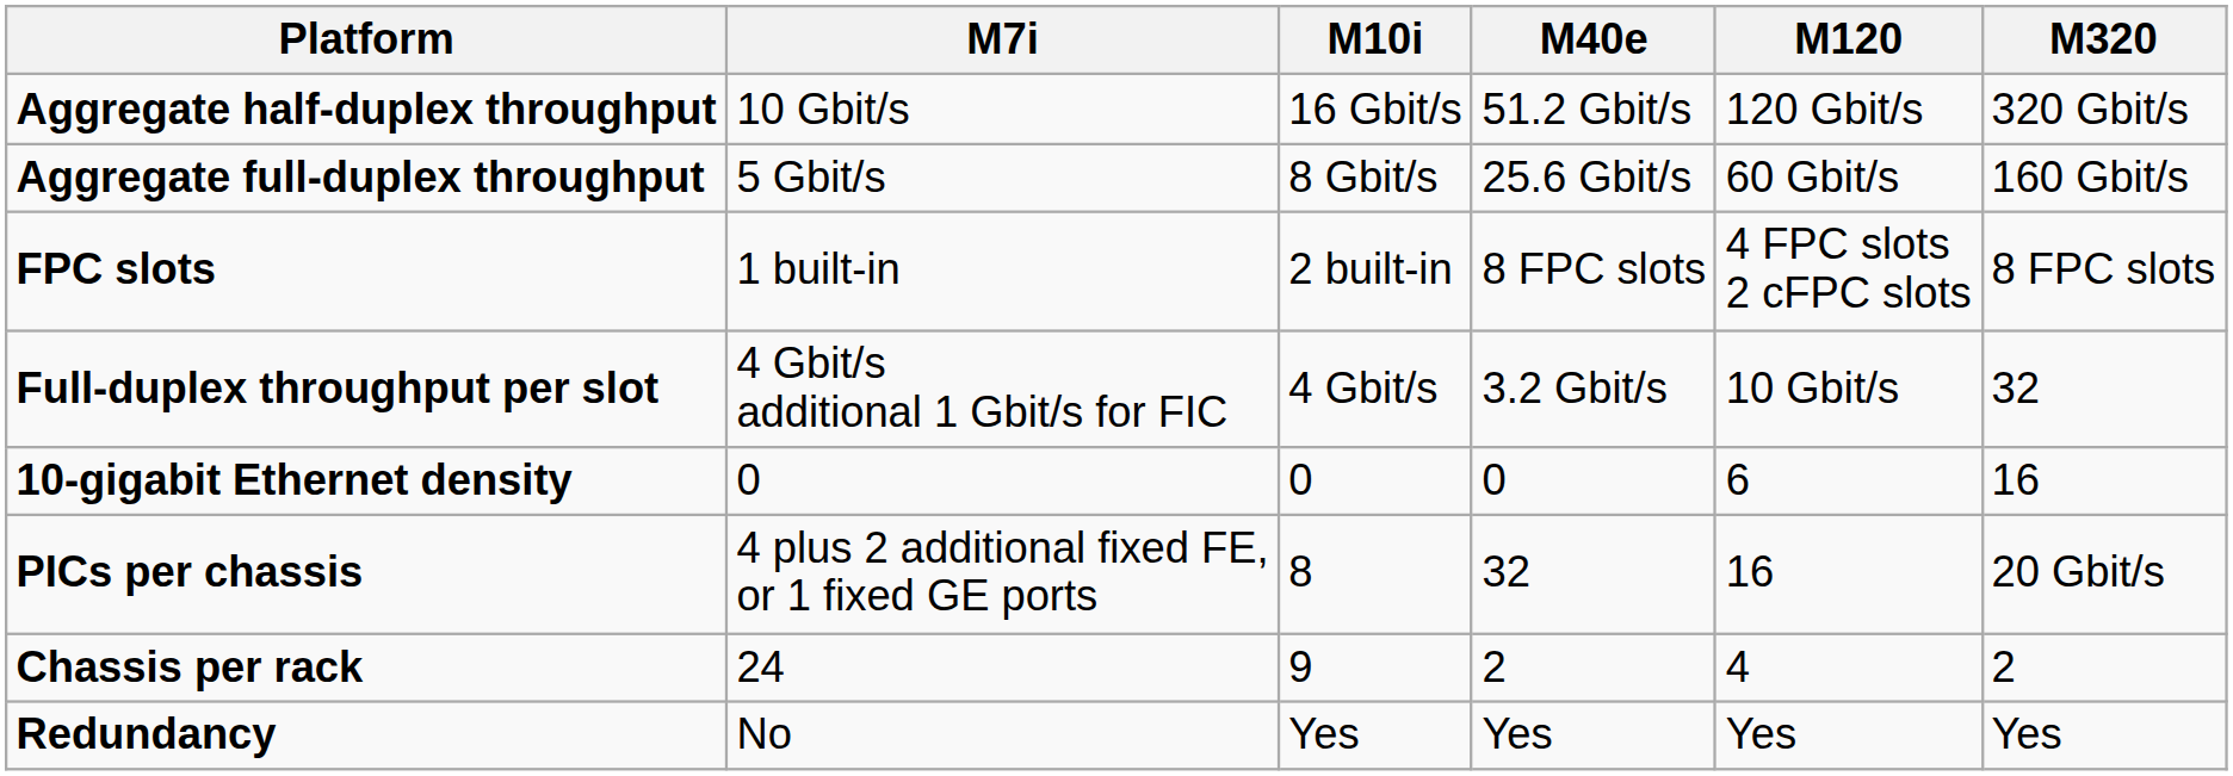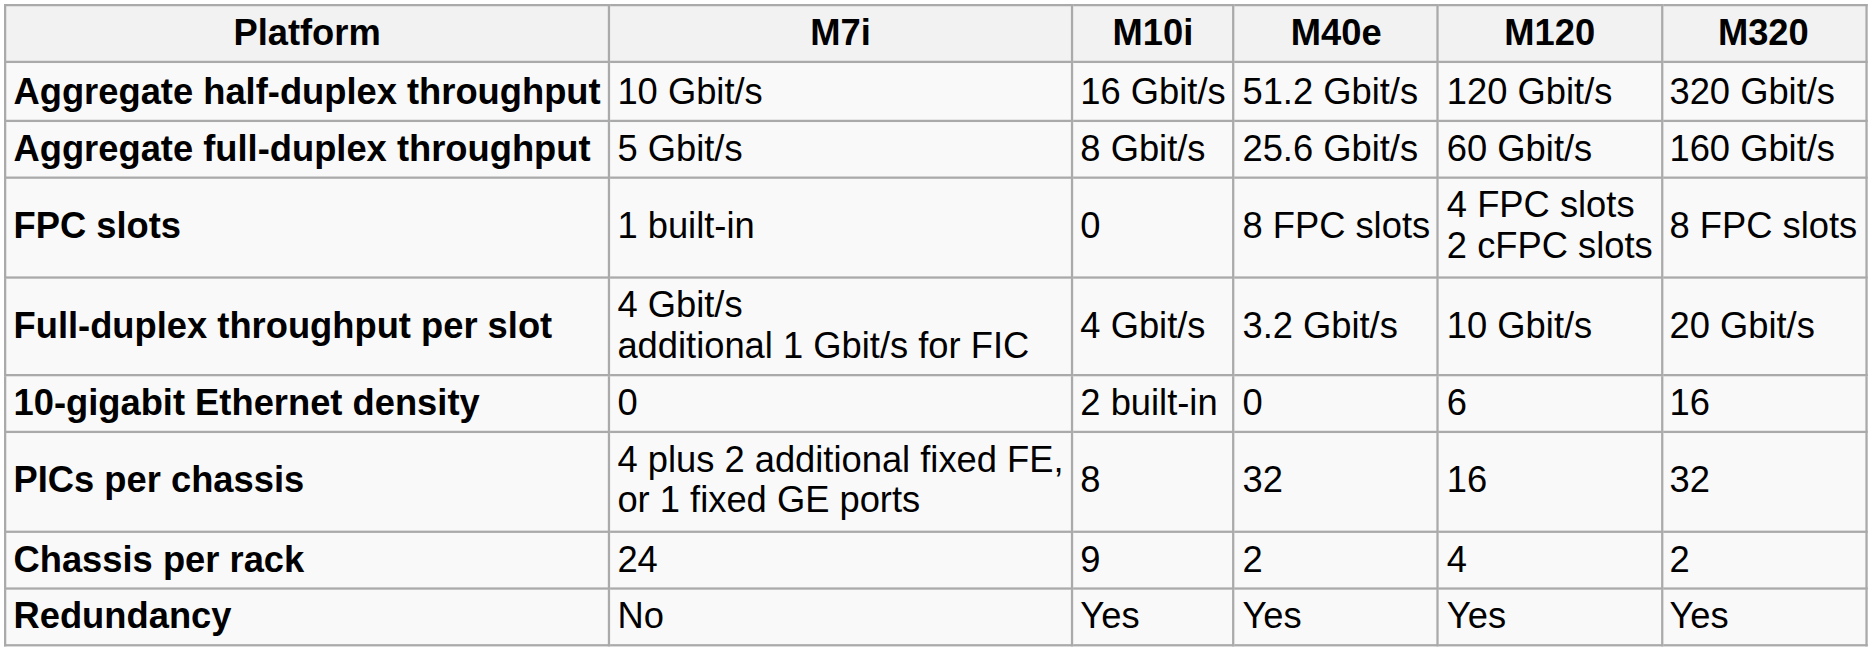FPC slots | M10i: 2 built-in -> 0
Full-duplex throughput per slot | M320: 32 -> 20 Gbit/s
10-gigabit Ethernet density | M10i: 0 -> 2 built-in
PICs per chassis | M320: 20 Gbit/s -> 32
